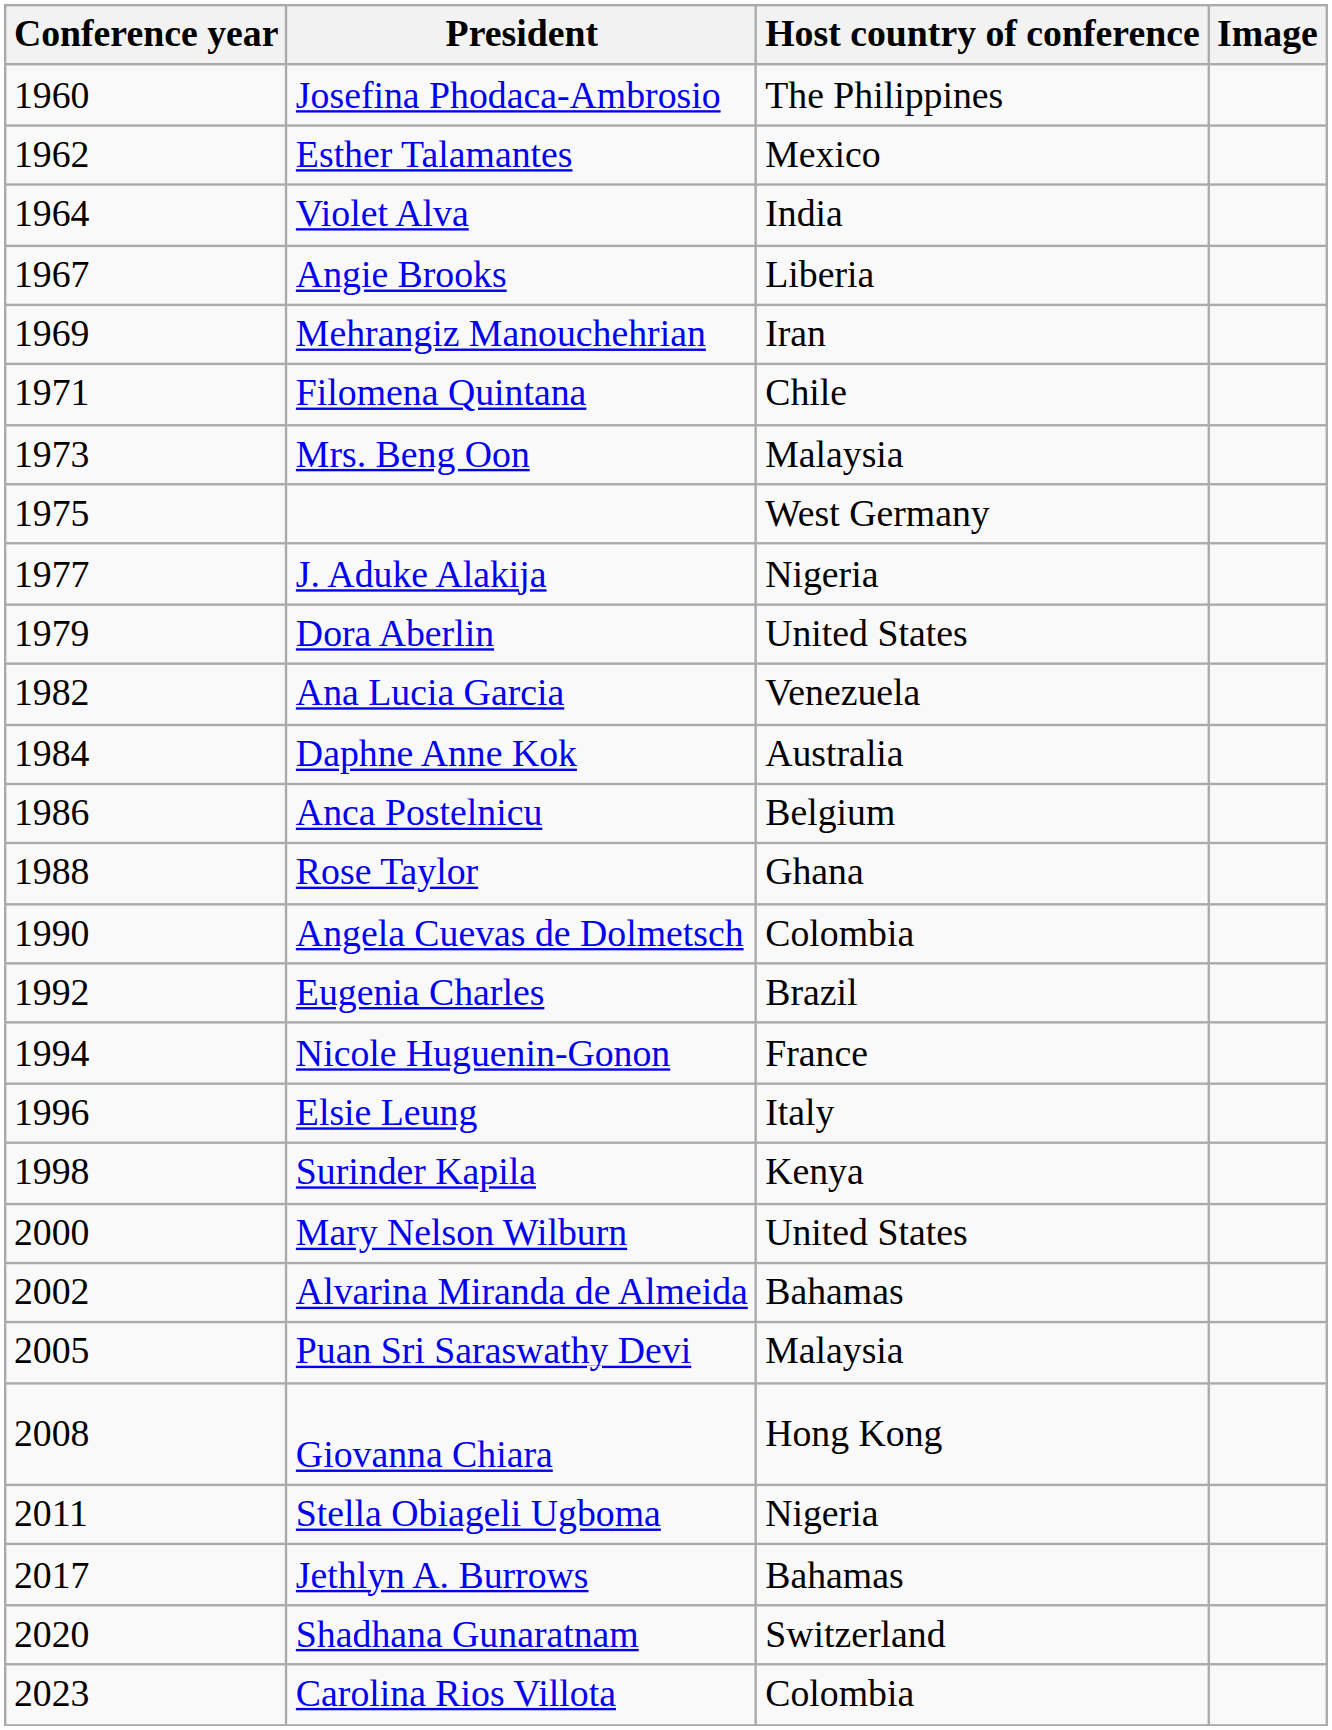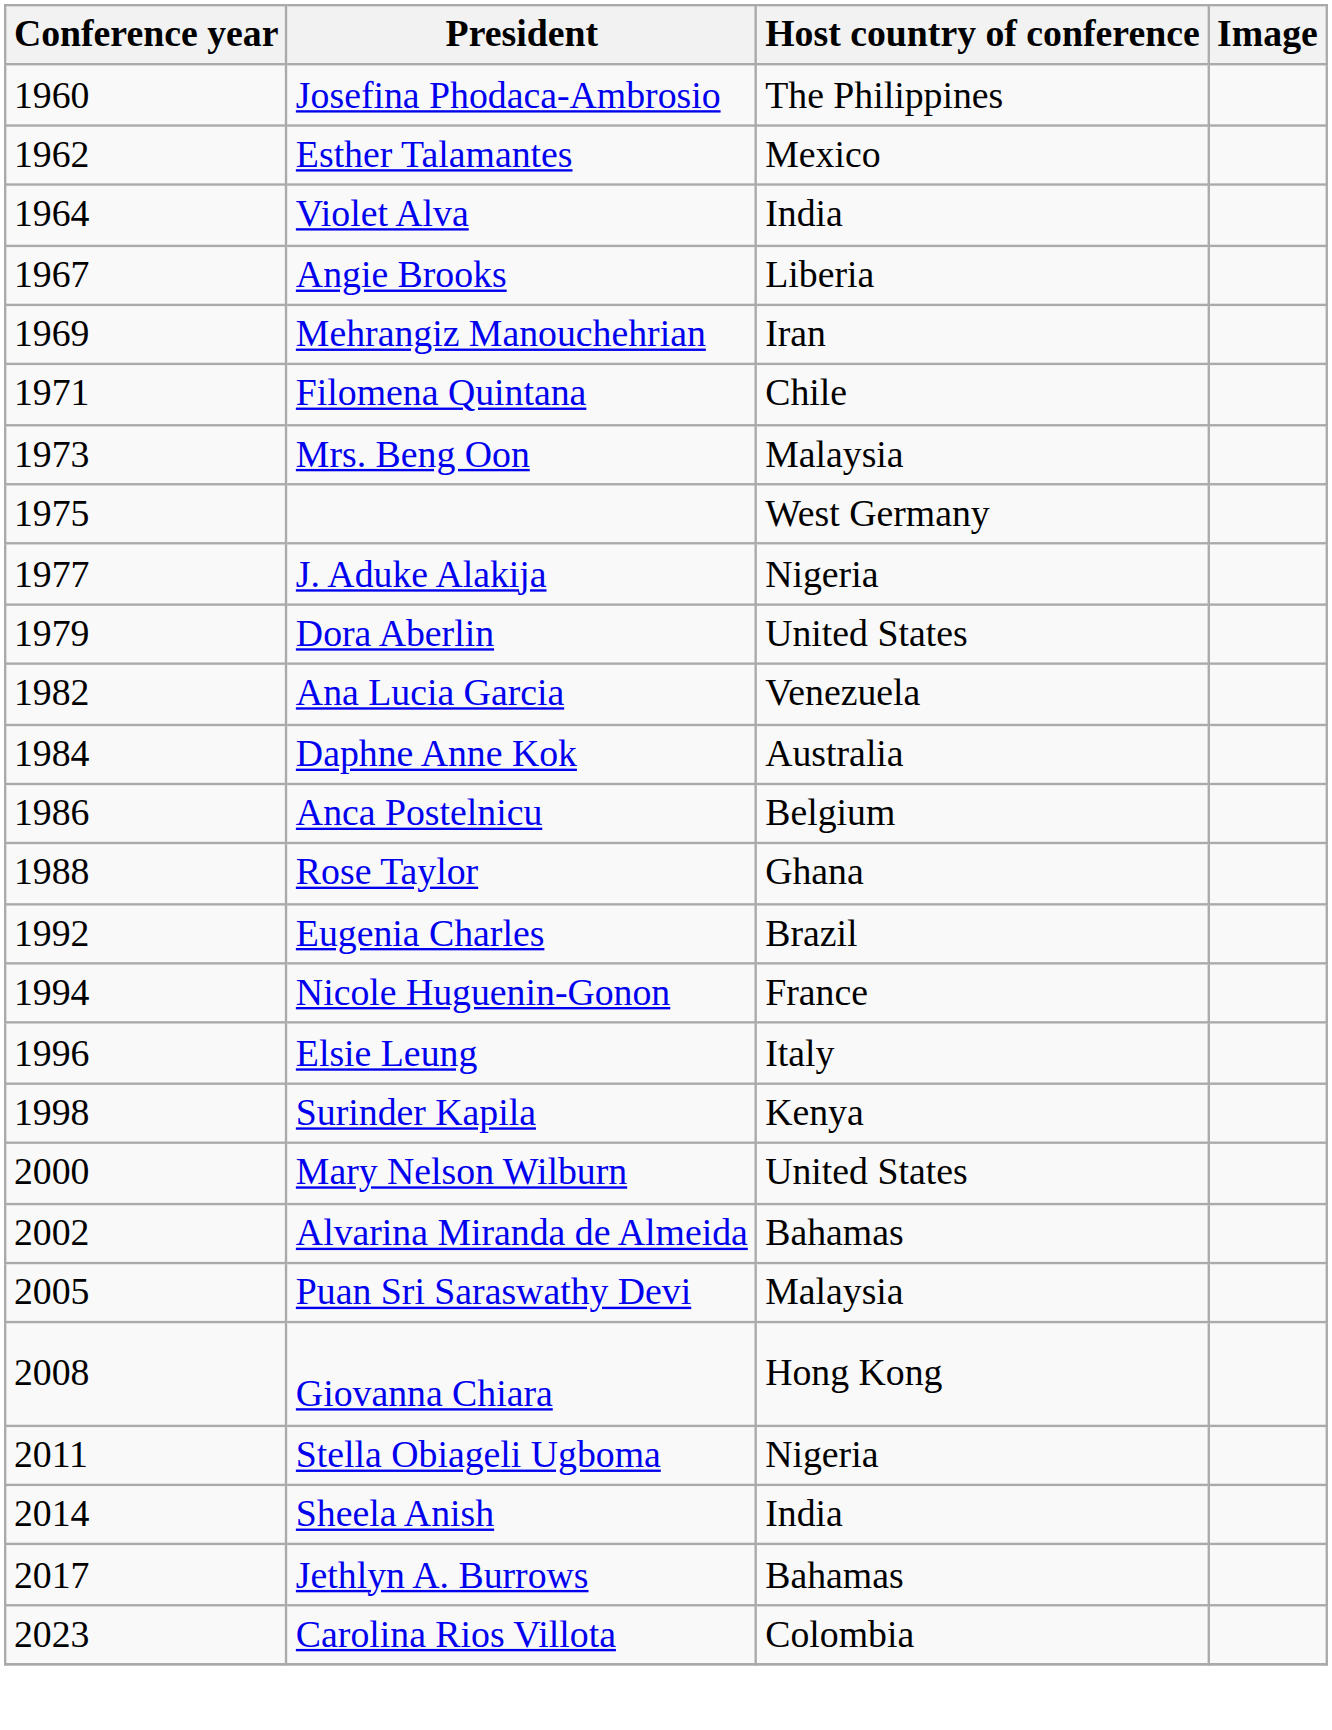- row: 1990 | Angela Cuevas de Dolmetsch | Colombia
+ row: 2014 | Sheela Anish | India
- row: 2020 | Shadhana Gunaratnam | Switzerland
